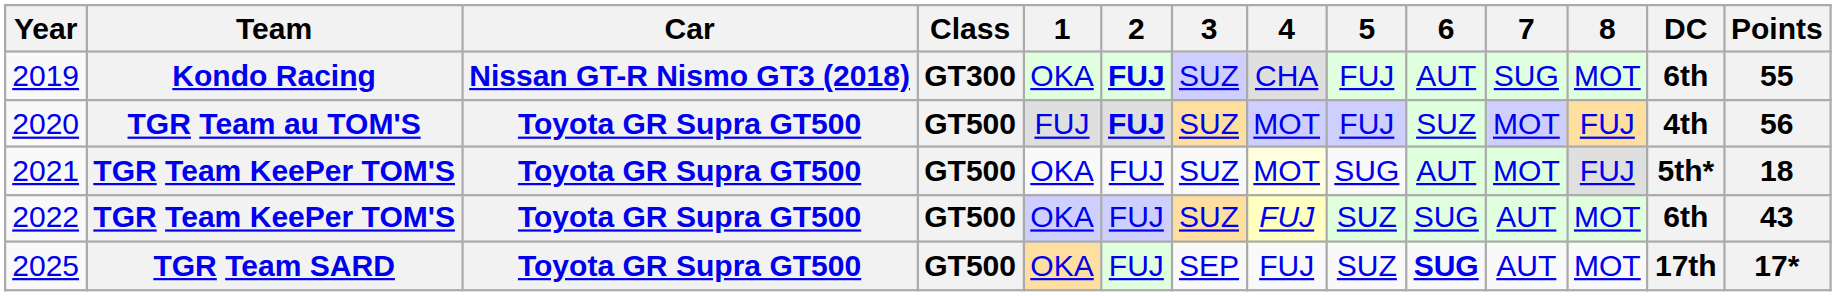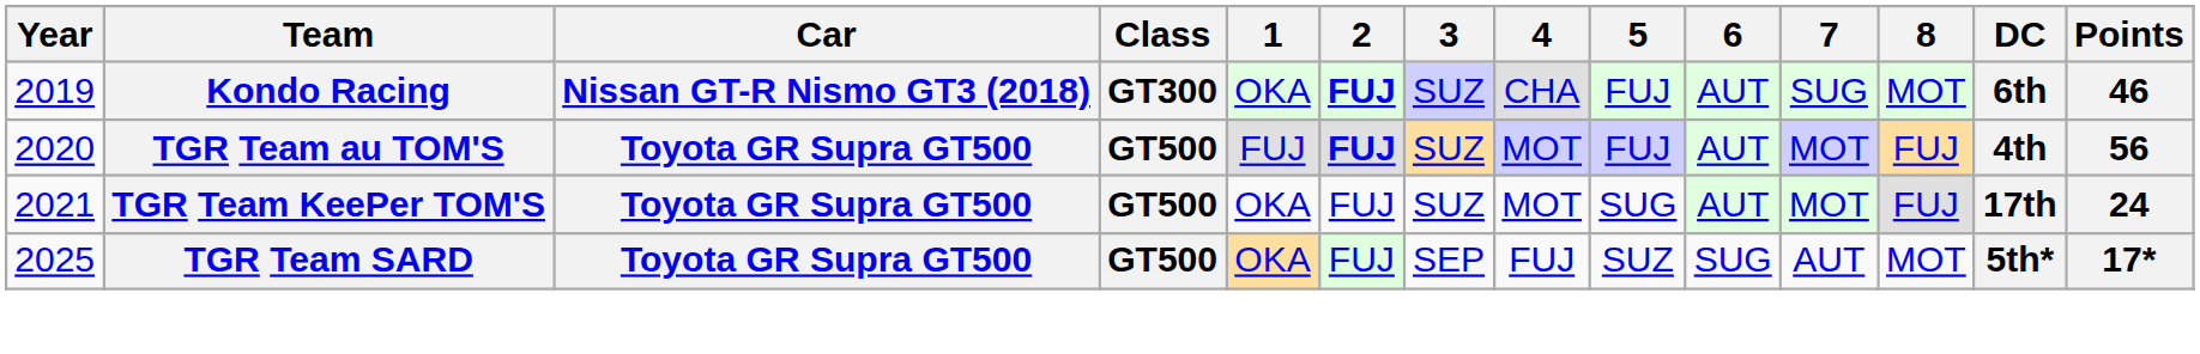2019 | Points: 55 -> 46
2020 | 6: SUZ -> AUT
2021 | 4: lightyellow background -> no background
2021 | DC: 5th* -> 17th
2021 | Points: 18 -> 24
- row: 2022 | TGR Team KeePer TOM'S | Toyota GR Supra GT500 | GT500 | OKA | FUJ | SUZ | FUJ | SUZ | SUG | AUT | MOT | 6th | 43
2025 | 6: bold -> normal
2025 | DC: 17th -> 5th*
